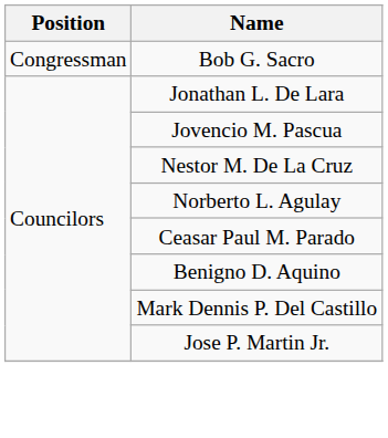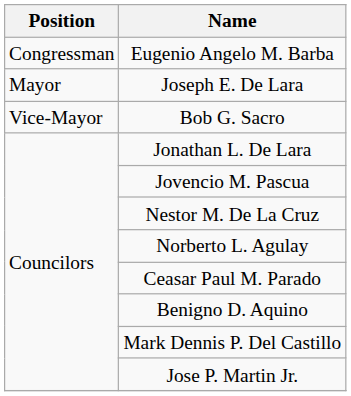+ row: Congressman | Eugenio Angelo M. Barba
+ row: Mayor | Joseph E. De Lara
Bob G. Sacro | Position: Congressman -> Vice-Mayor
